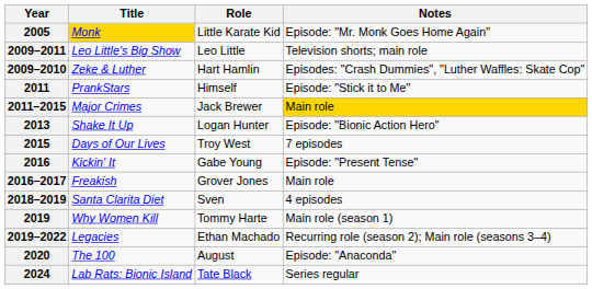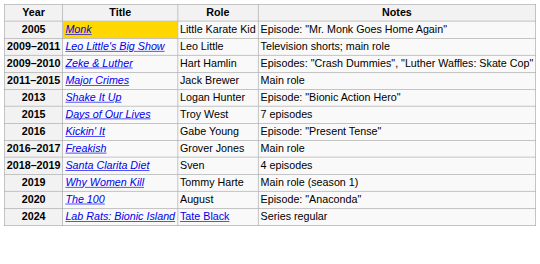- row: 2011 | PrankStars | Himself | Episode: "Stick it to Me"
2011–2015 | Notes: gold background -> no background
- row: 2019–2022 | Legacies | Ethan Machado | Recurring role (season 2); Main role (seasons 3–4)
